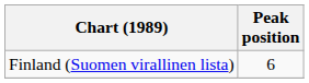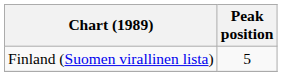Finland (Suomen virallinen lista) | Peak position: 6 -> 5
